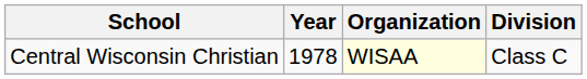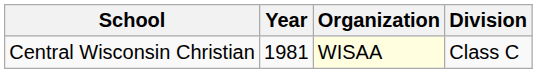Central Wisconsin Christian | Year: 1978 -> 1981
